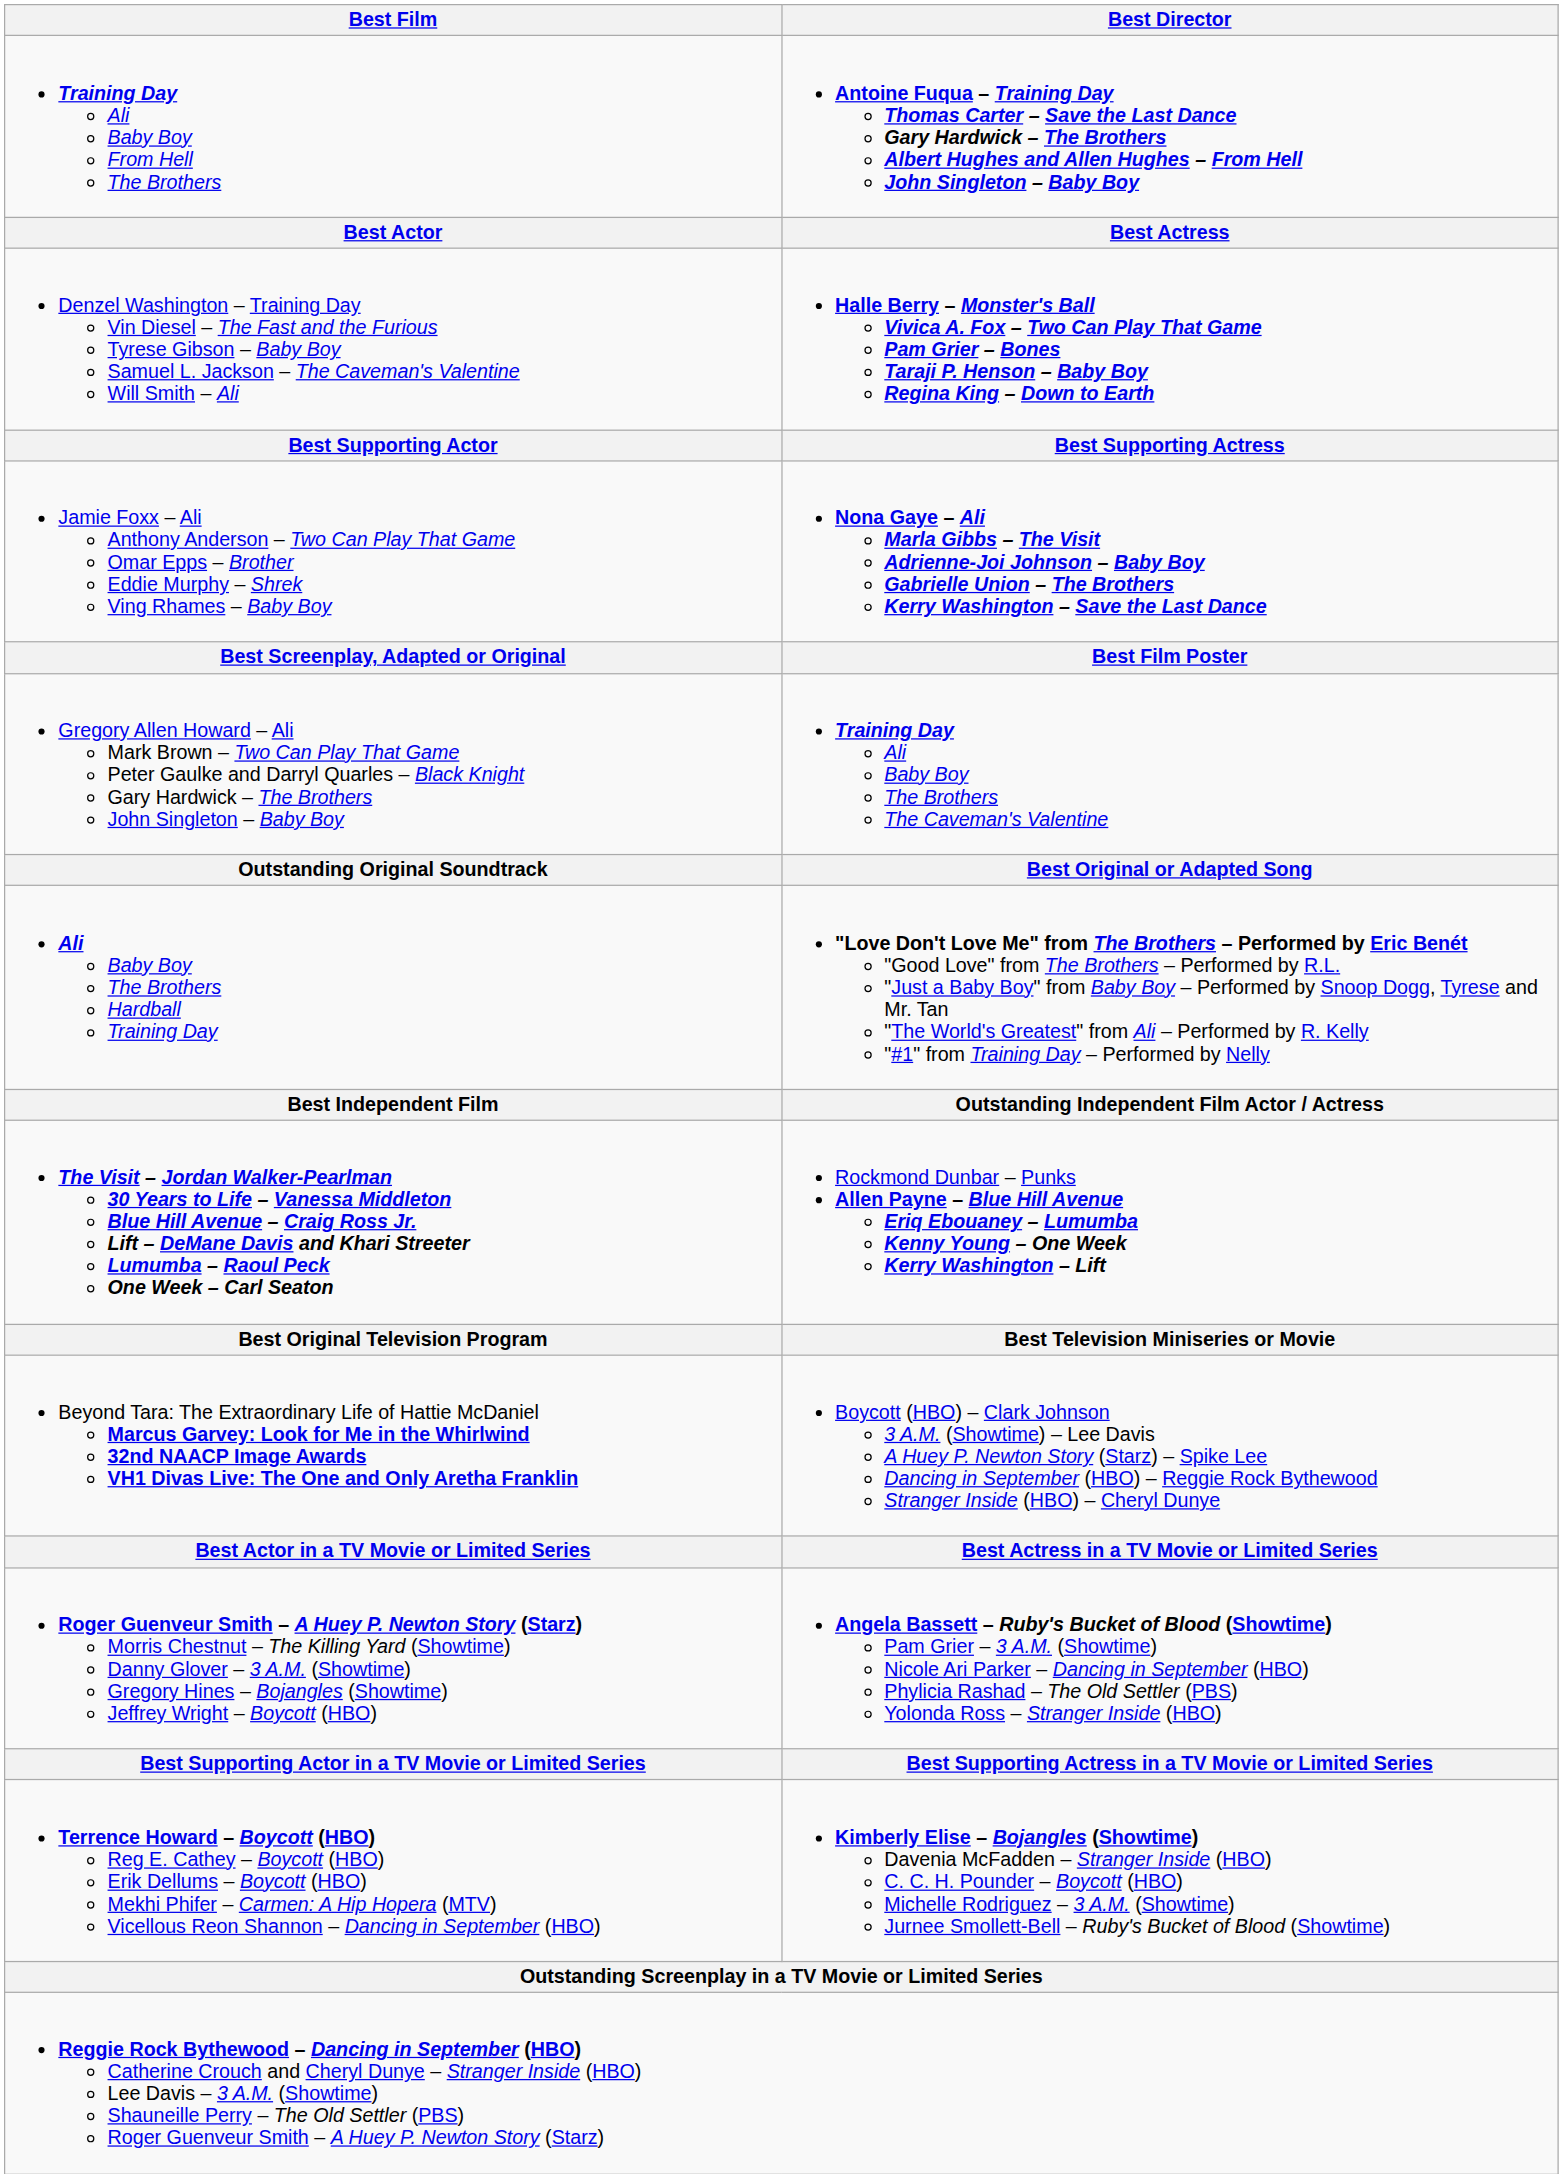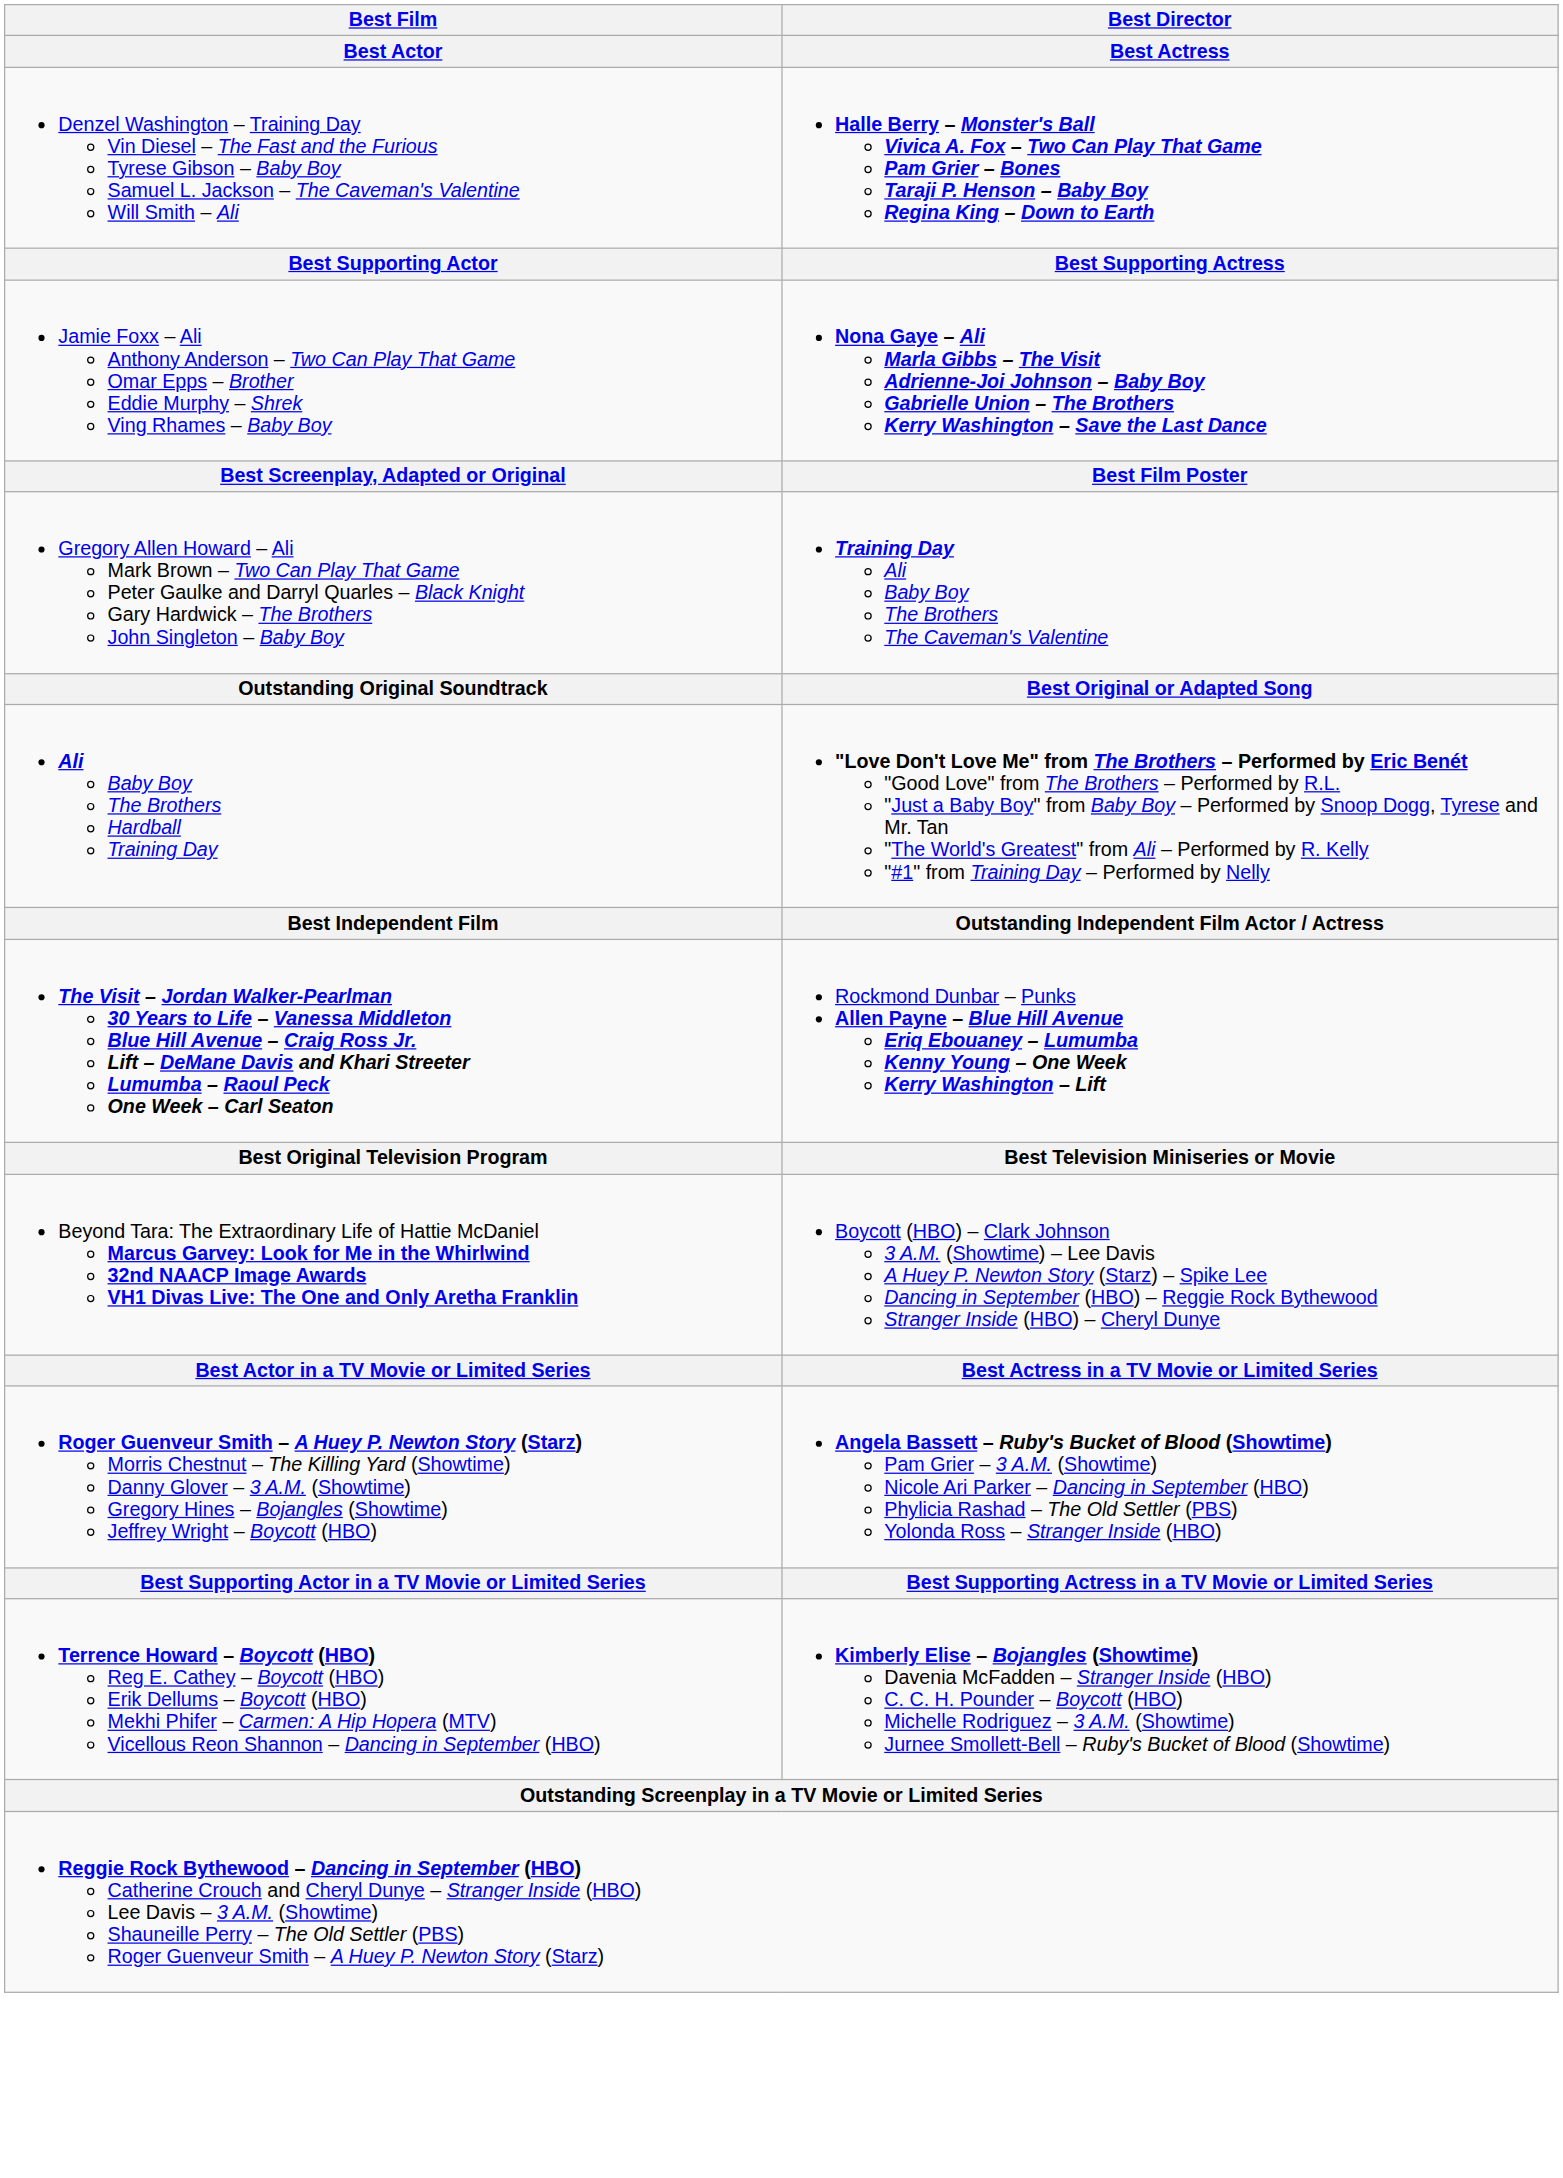- row: Training Day Ali Baby Boy From Hell The Brothers | Antoine Fuqua – Training Day Thomas Carter – Save the Last Dance Gary Hardwick – The Brothers Albert Hughes and Allen Hughes – From Hell John Singleton – Baby Boy
